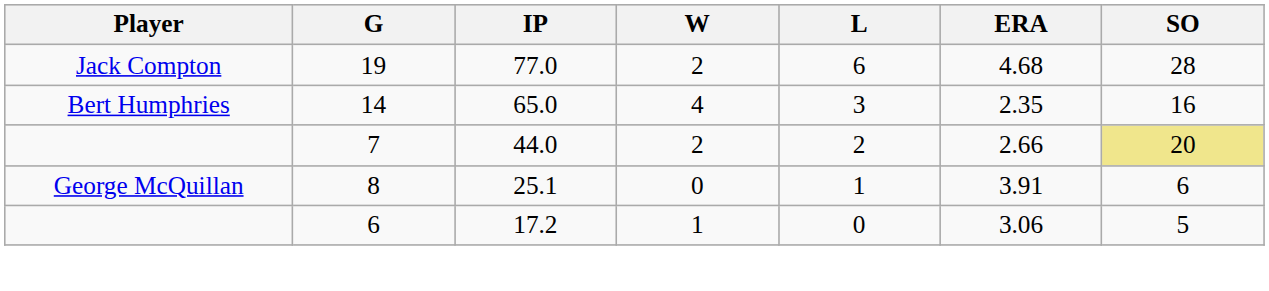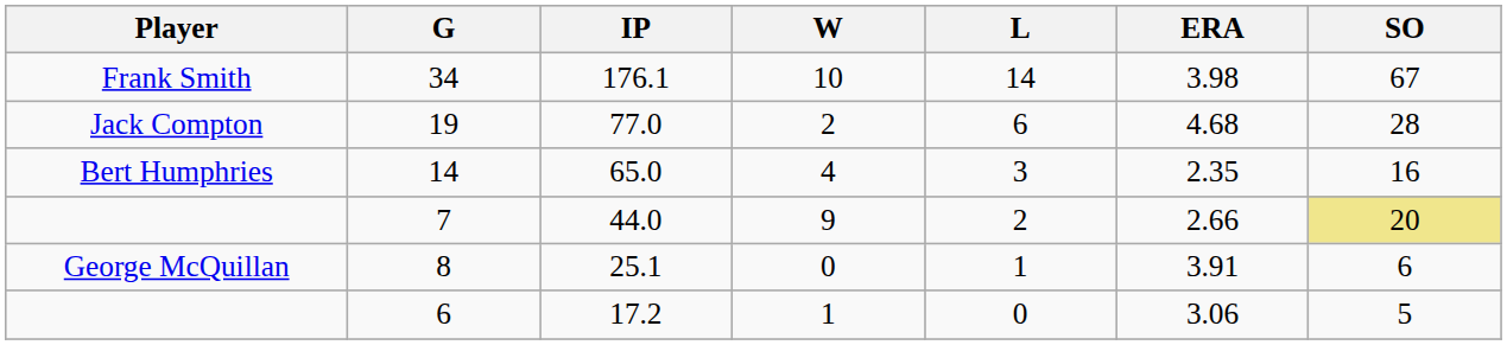+ row: Frank Smith | 34 | 176.1 | 10 | 14 | 3.98 | 67
7 | W: 2 -> 9
